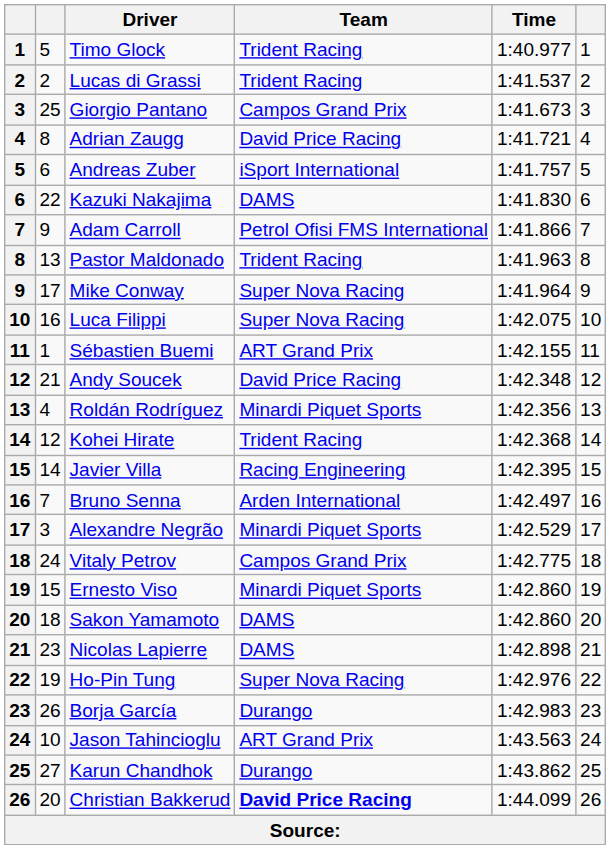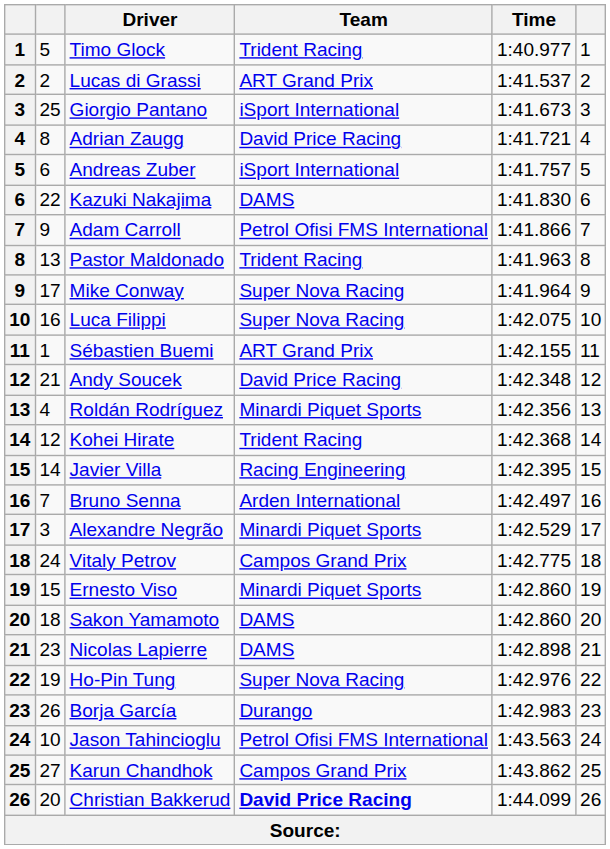Lucas di Grassi | Team: Trident Racing -> ART Grand Prix
Giorgio Pantano | Team: Campos Grand Prix -> iSport International
Jason Tahincioglu | Team: ART Grand Prix -> Petrol Ofisi FMS International
Karun Chandhok | Team: Durango -> Campos Grand Prix
